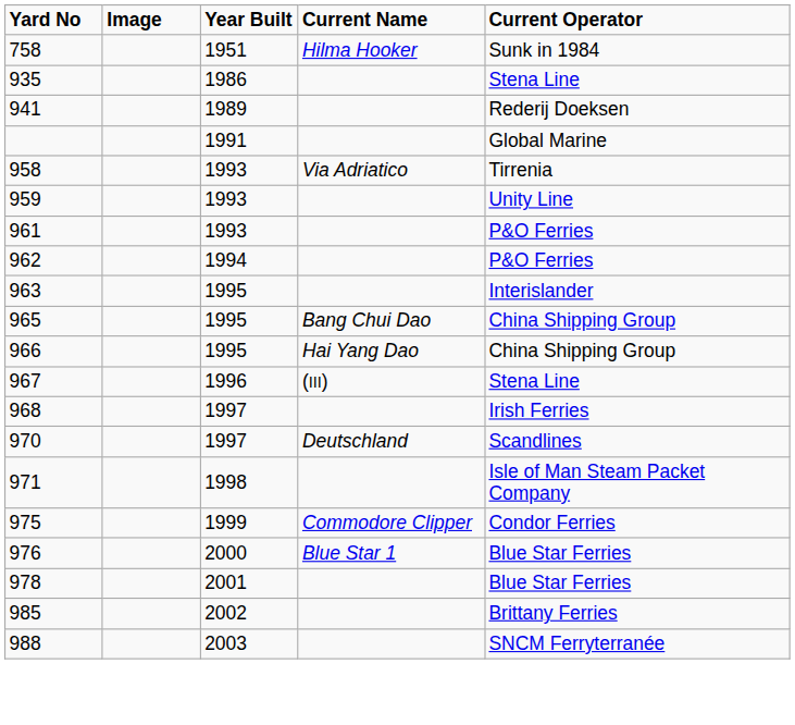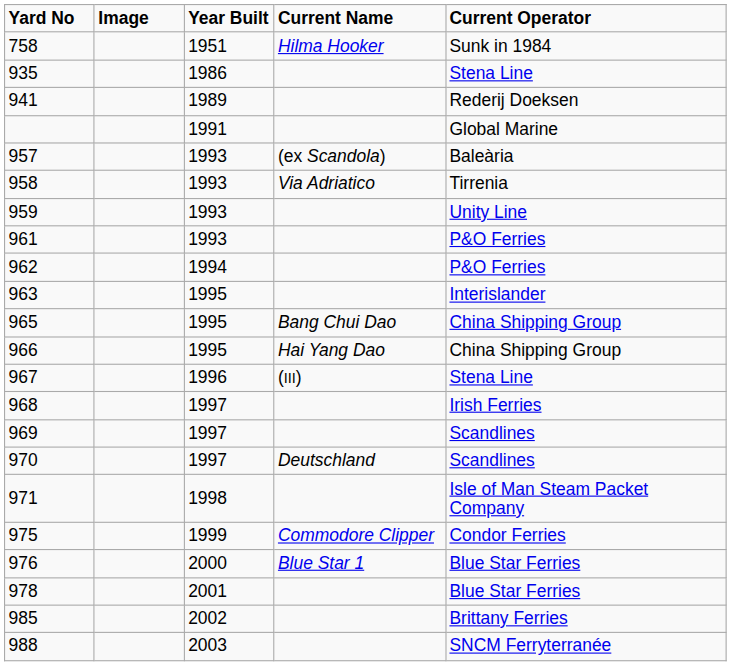+ row: 957 | 1993 | (ex Scandola) | Baleària
+ row: 969 | 1997 | Scandlines
